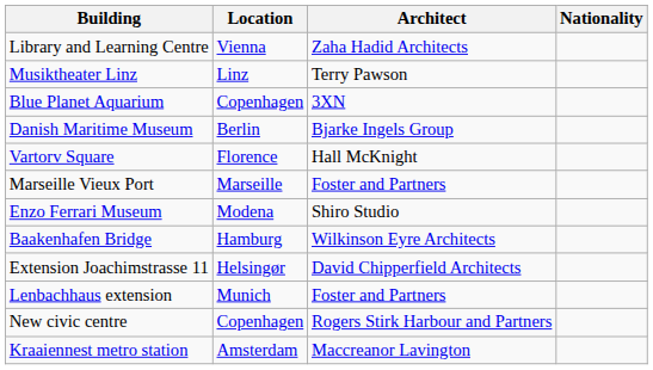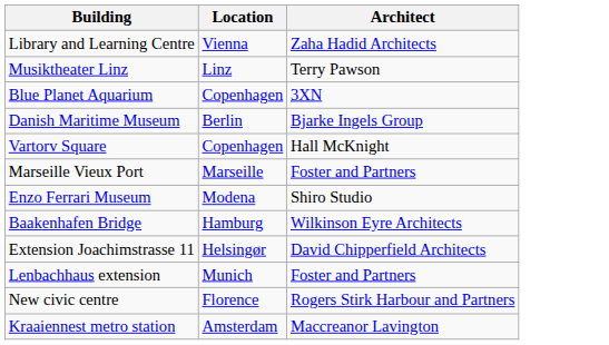- column: Nationality
Vartorv Square | Location: Florence -> Copenhagen
New civic centre | Location: Copenhagen -> Florence
